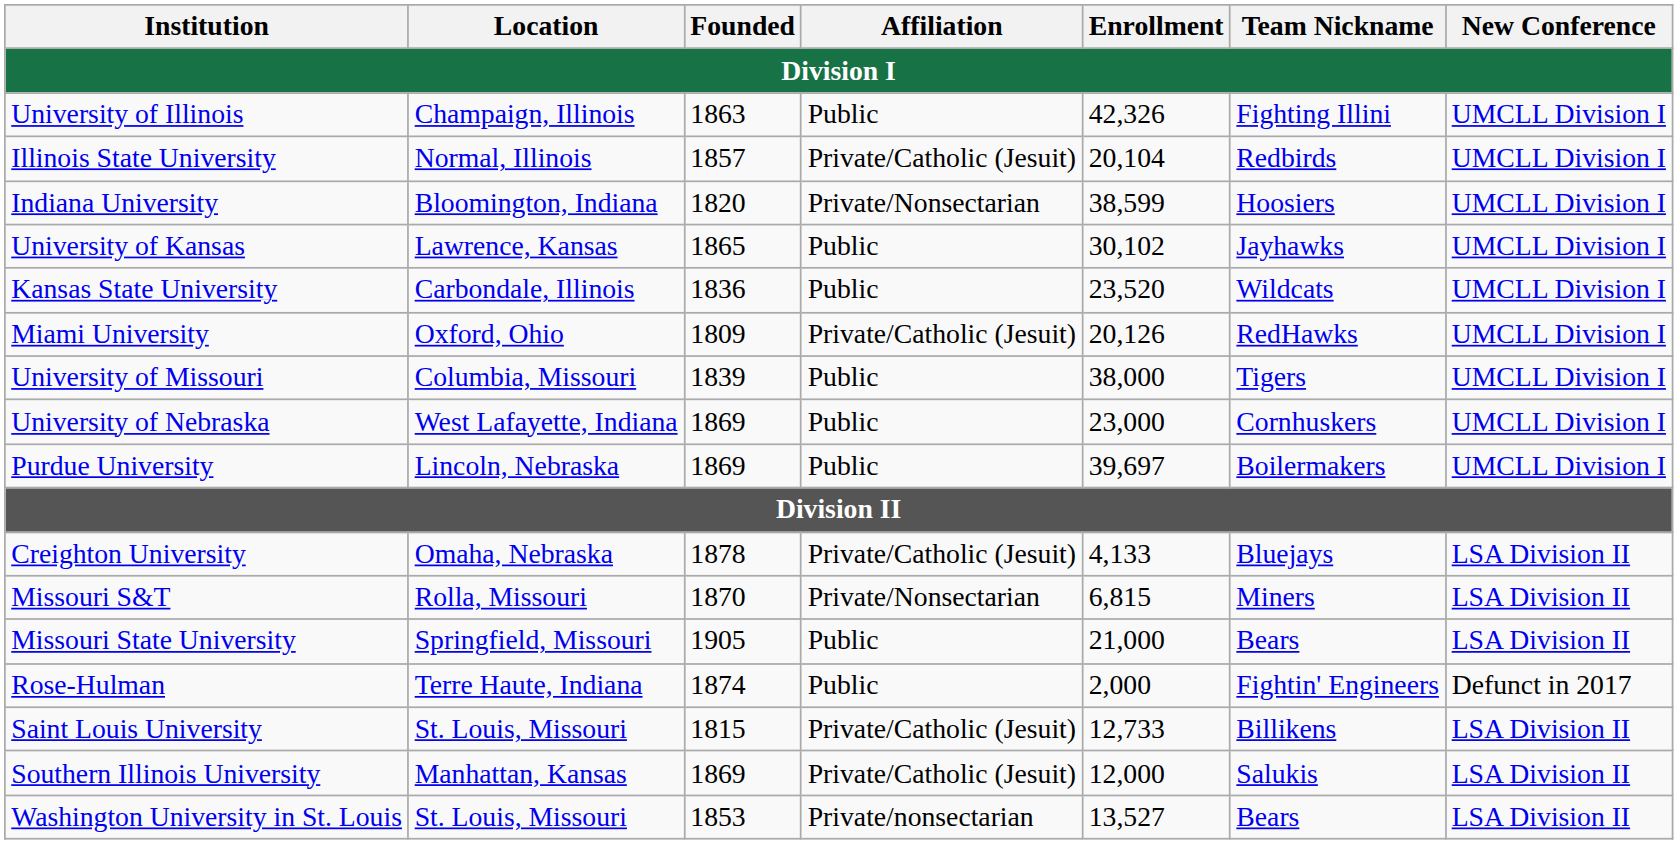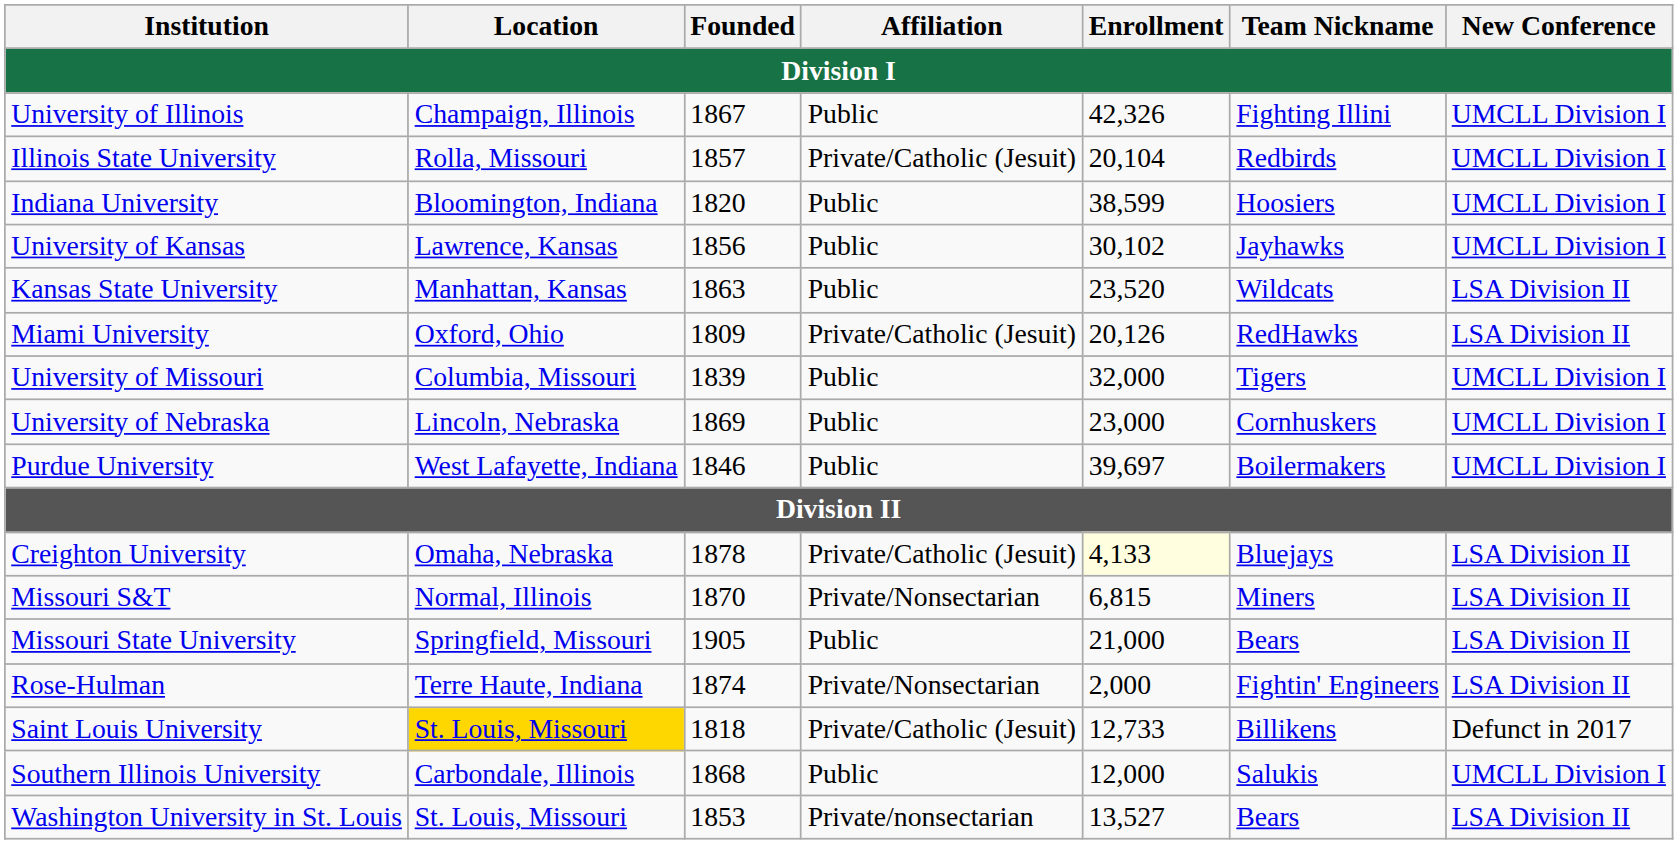University of Illinois | Founded: 1863 -> 1867
Illinois State University | Location: Normal, Illinois -> Rolla, Missouri
Indiana University | Affiliation: Private/Nonsectarian -> Public
University of Kansas | Founded: 1865 -> 1856
Kansas State University | Location: Carbondale, Illinois -> Manhattan, Kansas
Kansas State University | Founded: 1836 -> 1863
Kansas State University | New Conference: UMCLL Division I -> LSA Division II
Miami University | New Conference: UMCLL Division I -> LSA Division II
University of Missouri | Enrollment: 38,000 -> 32,000
University of Nebraska | Location: West Lafayette, Indiana -> Lincoln, Nebraska
Purdue University | Location: Lincoln, Nebraska -> West Lafayette, Indiana
Purdue University | Founded: 1869 -> 1846
Creighton University | Enrollment: no background -> lightyellow background
Missouri S&T | Location: Rolla, Missouri -> Normal, Illinois
Rose-Hulman | Affiliation: Public -> Private/Nonsectarian
Rose-Hulman | New Conference: Defunct in 2017 -> LSA Division II
Saint Louis University | Location: no background -> gold background
Saint Louis University | Founded: 1815 -> 1818
Saint Louis University | New Conference: LSA Division II -> Defunct in 2017
Southern Illinois University | Location: Manhattan, Kansas -> Carbondale, Illinois
Southern Illinois University | Founded: 1869 -> 1868
Southern Illinois University | Affiliation: Private/Catholic (Jesuit) -> Public
Southern Illinois University | New Conference: LSA Division II -> UMCLL Division I
